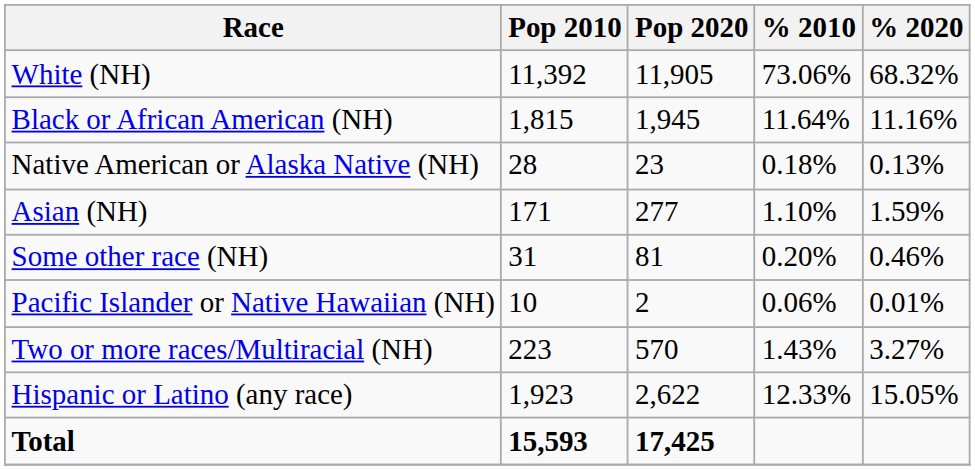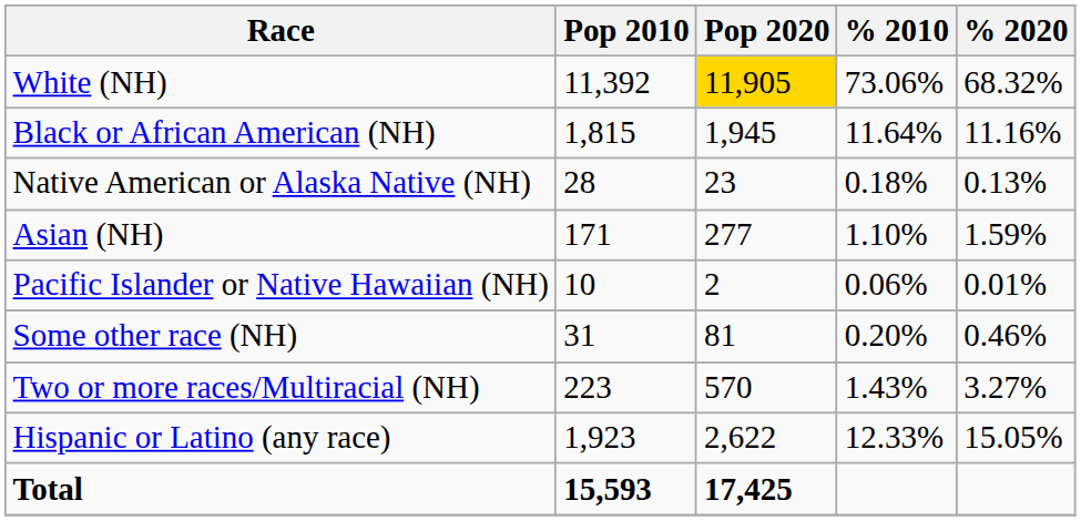White (NH) | Pop 2020: no background -> gold background
rows swapped: Pacific Islander or Native Hawaiian (NH) <-> Some other race (NH)
